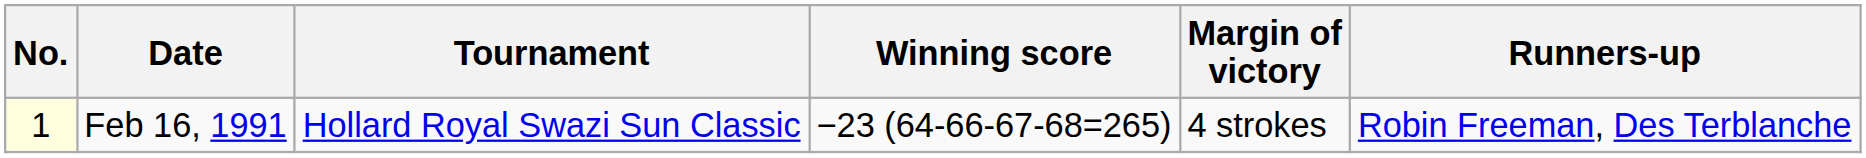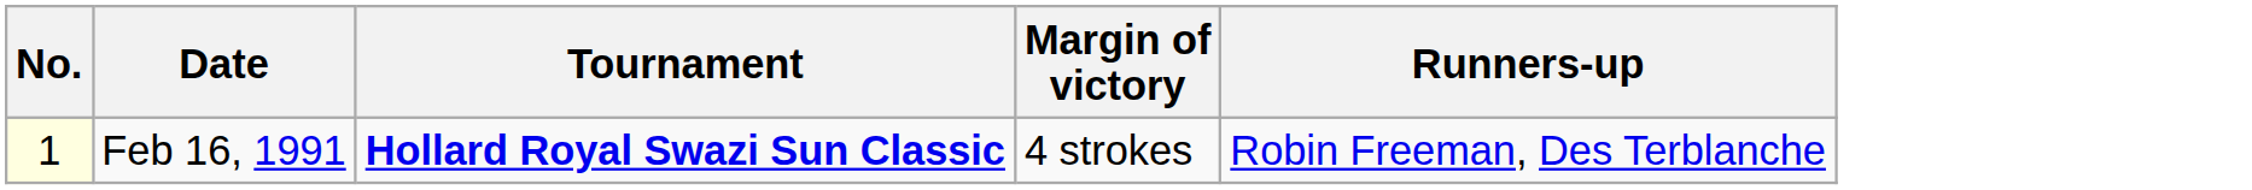- column: Winning score | −23 (64-66-67-68=265)
Feb 16, 1991 | Tournament: normal -> bold
